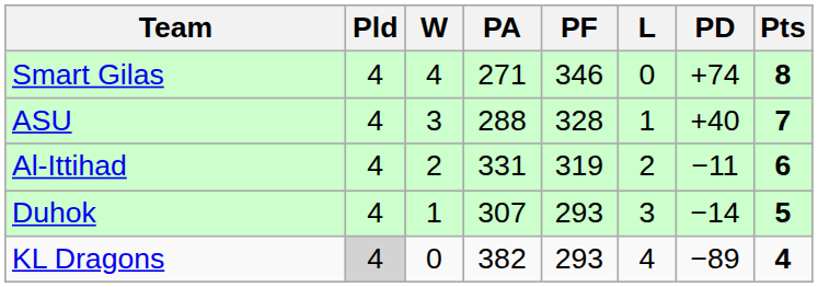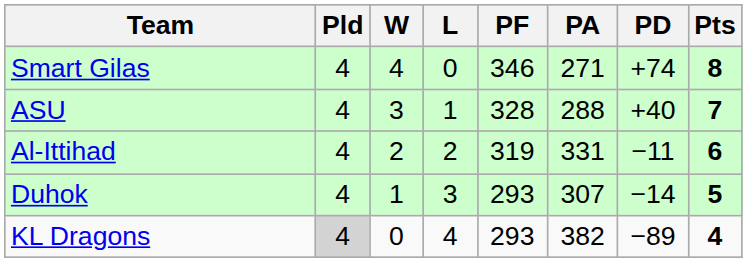columns swapped: L <-> PA
